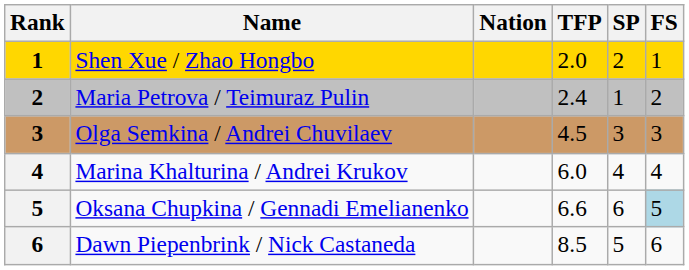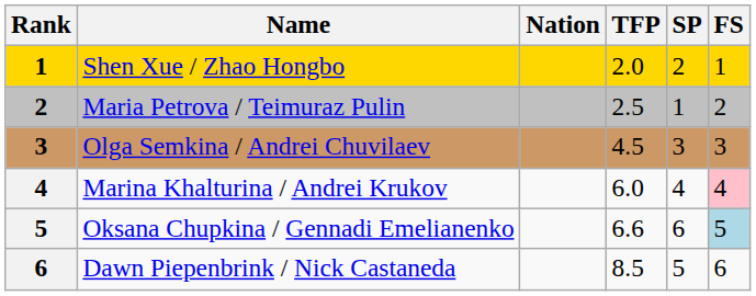Maria Petrova / Teimuraz Pulin | TFP: 2.4 -> 2.5
Marina Khalturina / Andrei Krukov | FS: no background -> pink background
